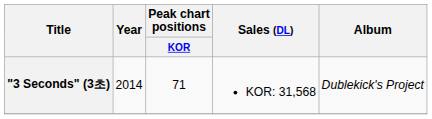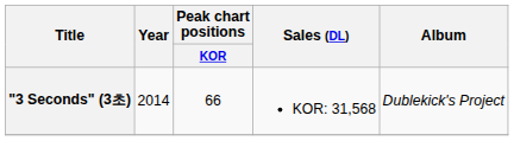"3 Seconds" (3초) | Peak chart positions / KOR: 71 -> 66
